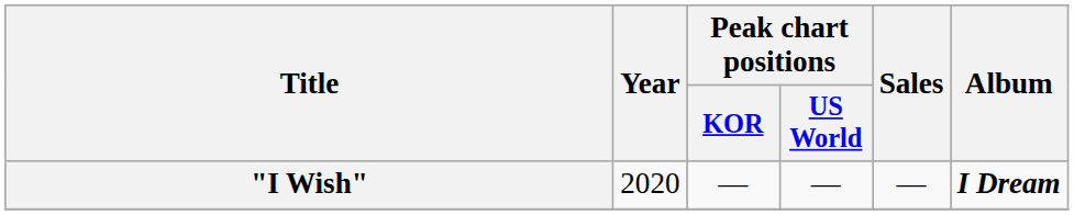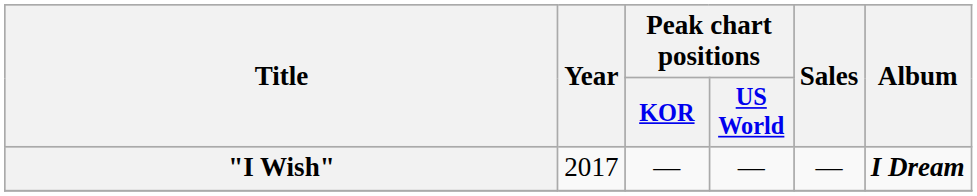"I Wish" | Year: 2020 -> 2017
